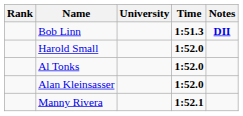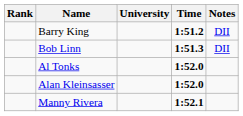+ row: Barry King | 1:51.2 | DII
Bob Linn | Notes: bold -> normal
- row: Harold Small | 1:52.0
